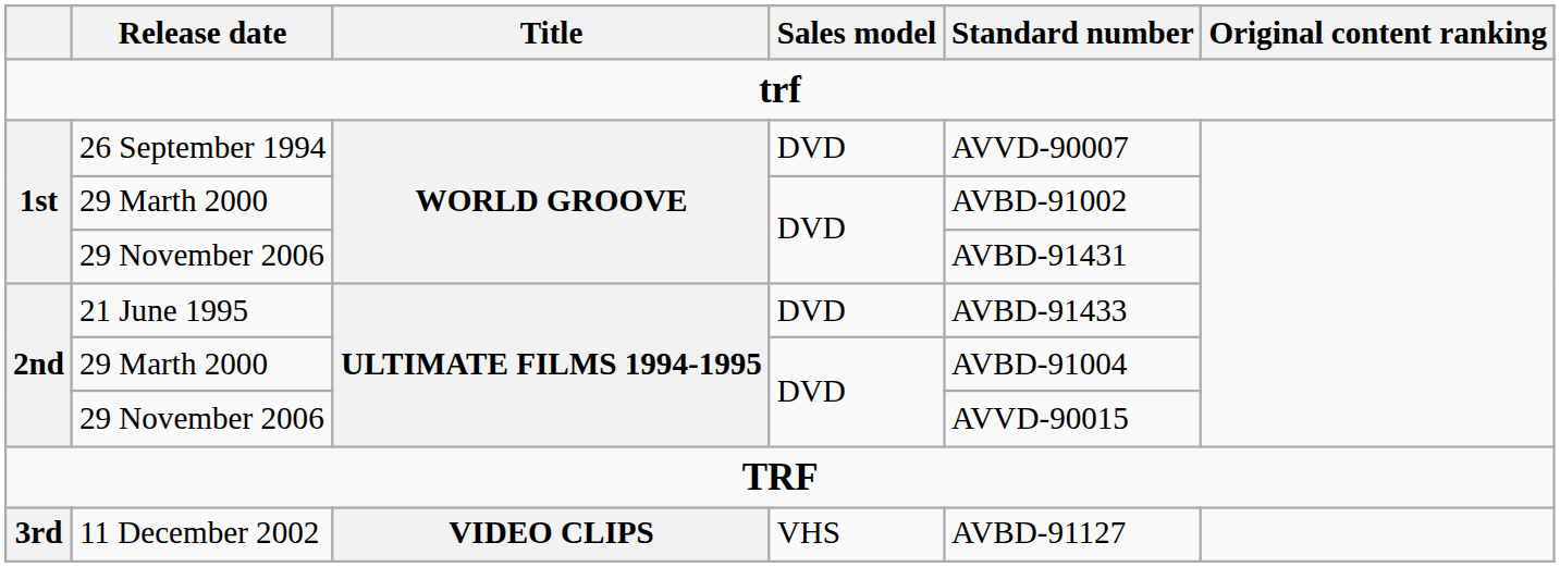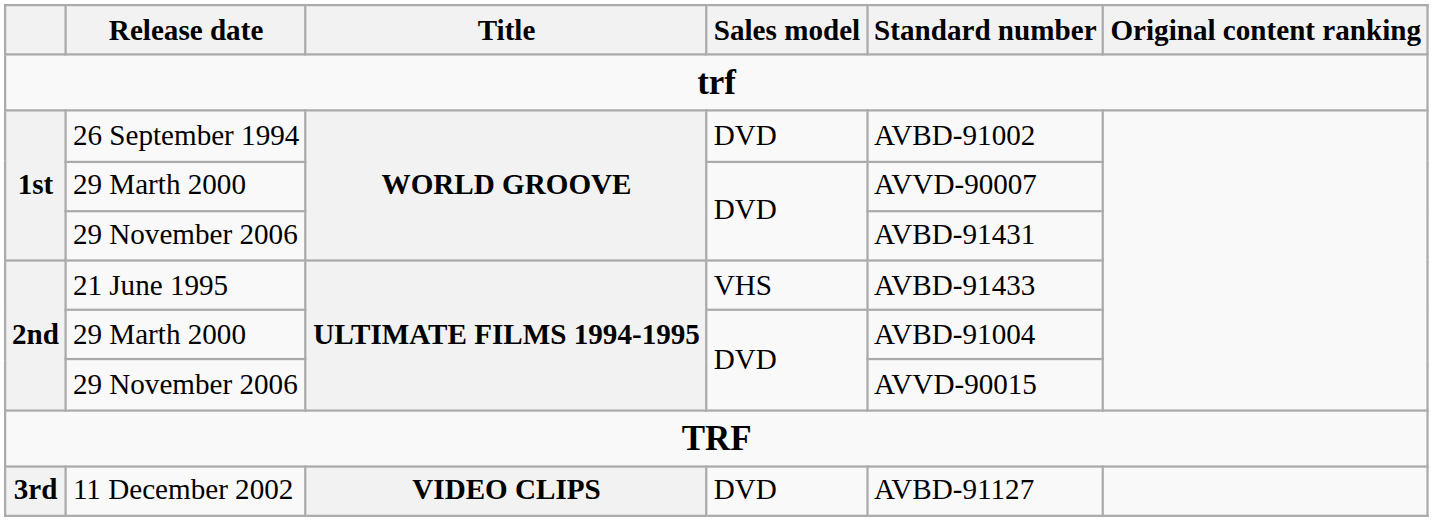26 September 1994 | Standard number: AVVD-90007 -> AVBD-91002
1st / 29 Marth 2000 | Standard number: AVBD-91002 -> AVVD-90007
21 June 1995 | Sales model: DVD -> VHS
11 December 2002 | Sales model: VHS -> DVD
